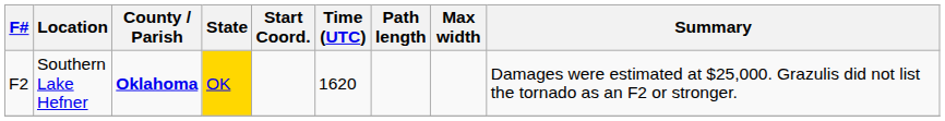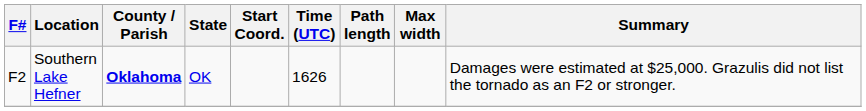Southern Lake Hefner | State: gold background -> no background
Southern Lake Hefner | Time (UTC): 1620 -> 1626
